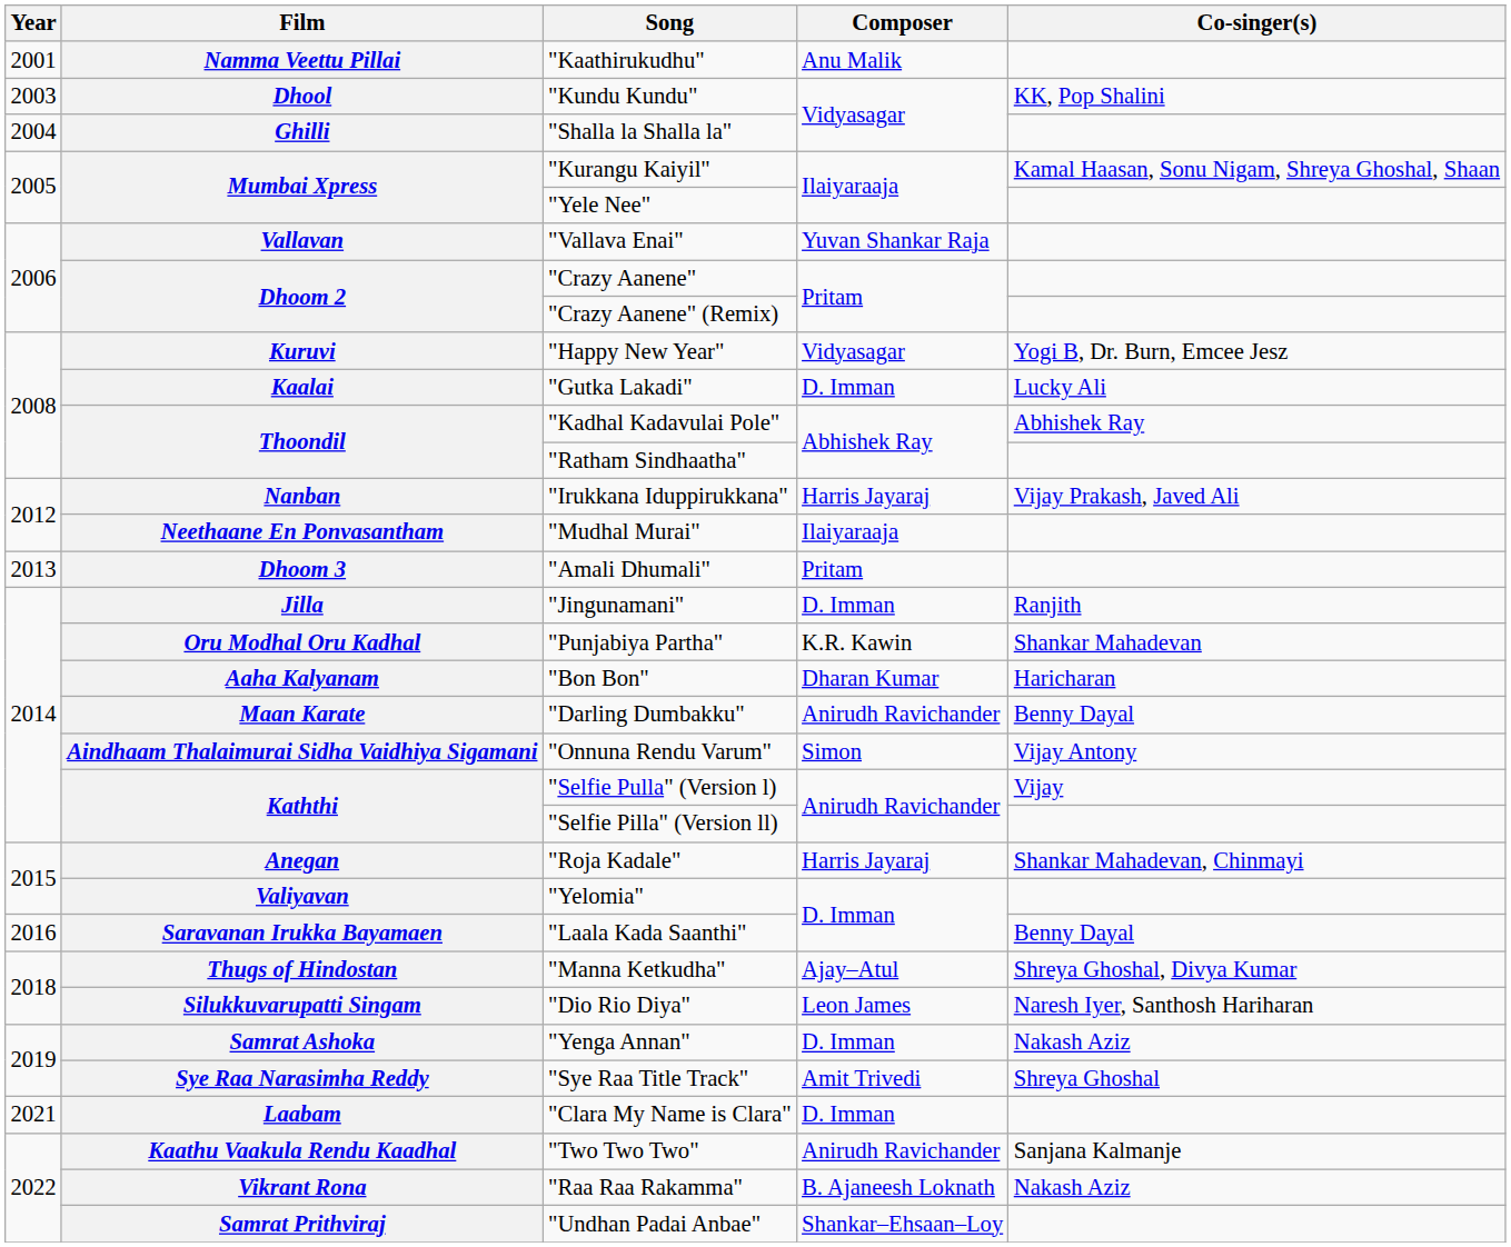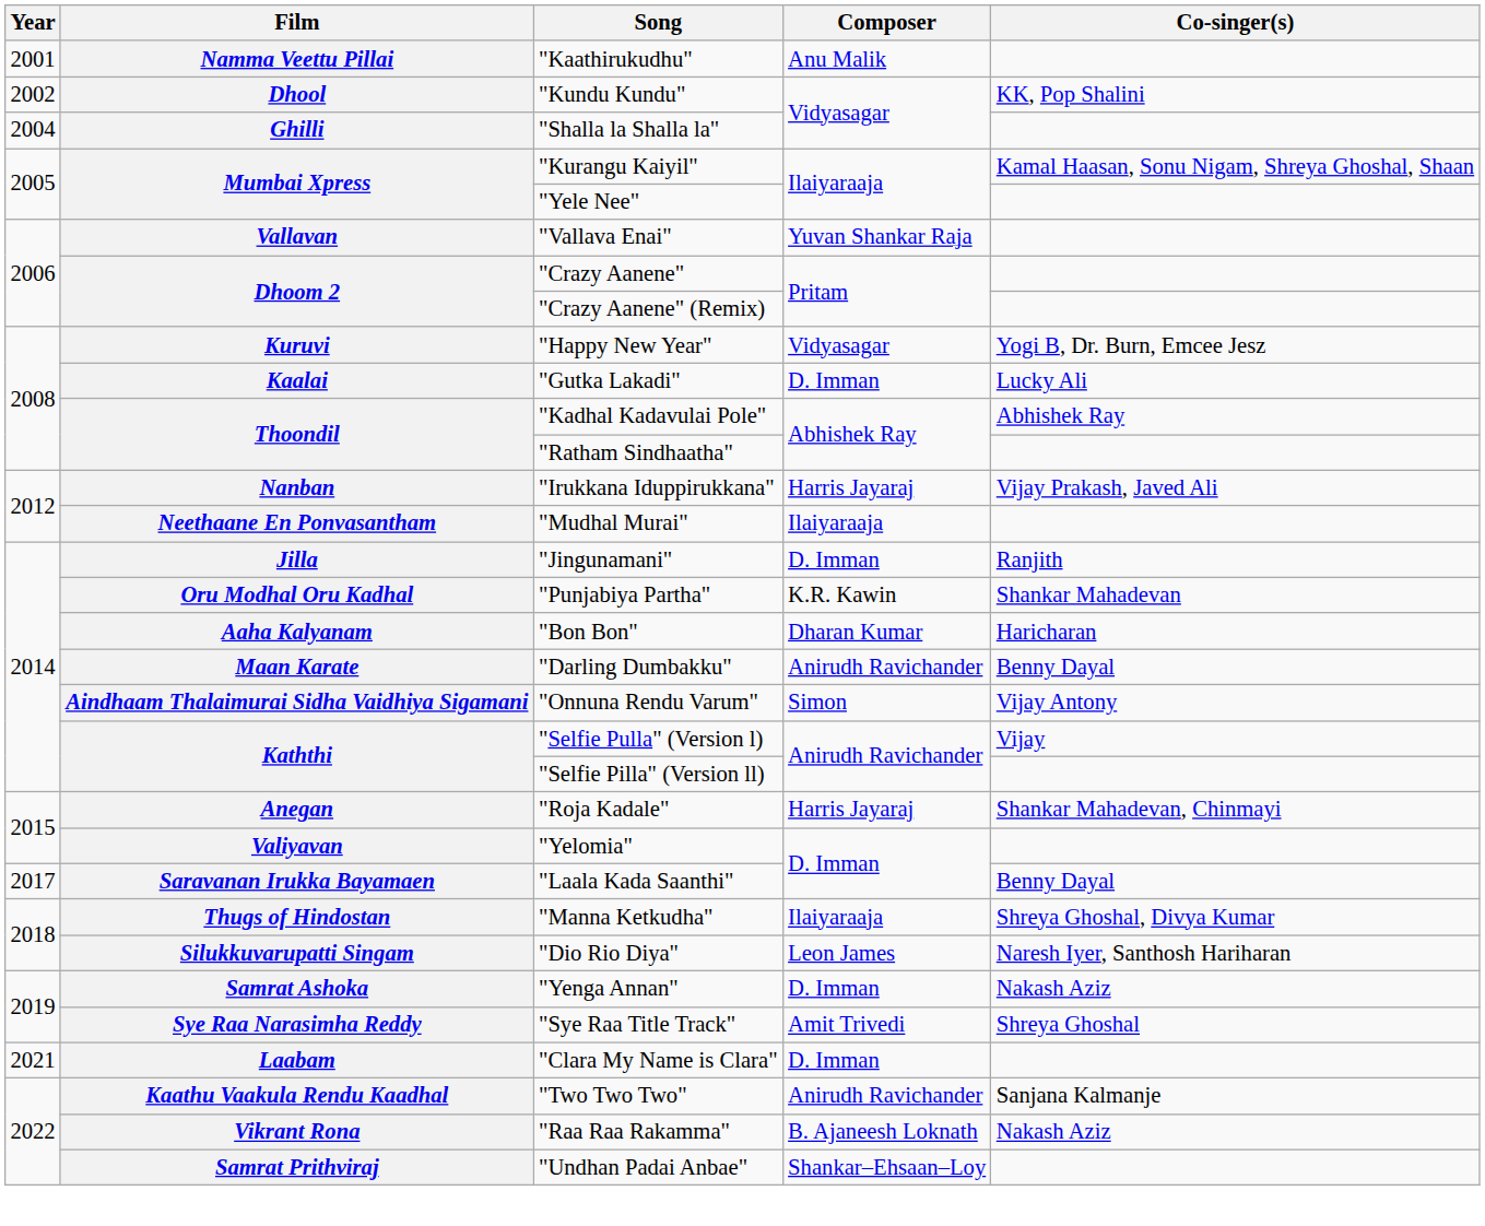"Kundu Kundu" | Year: 2003 -> 2002
- row: 2013 | Dhoom 3 | "Amali Dhumali" | Pritam
"Laala Kada Saanthi" | Year: 2016 -> 2017
"Manna Ketkudha" | Composer: Ajay–Atul -> Ilaiyaraaja
